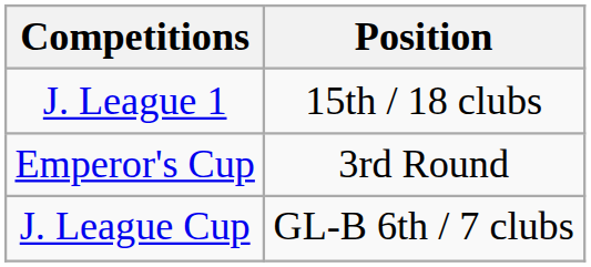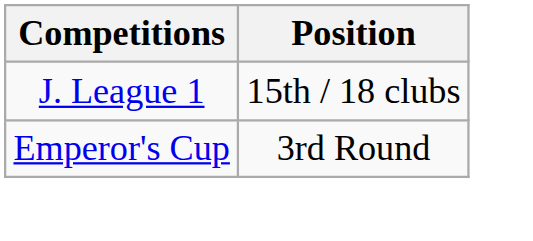- row: J. League Cup | GL-B 6th / 7 clubs
